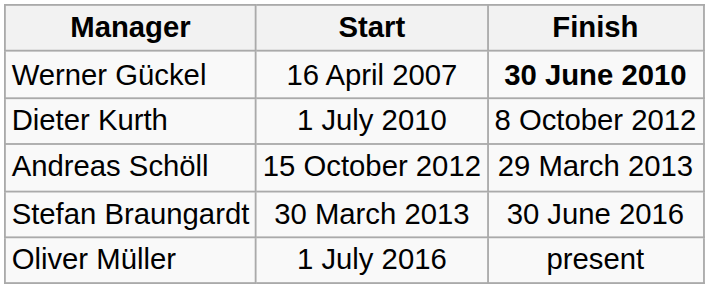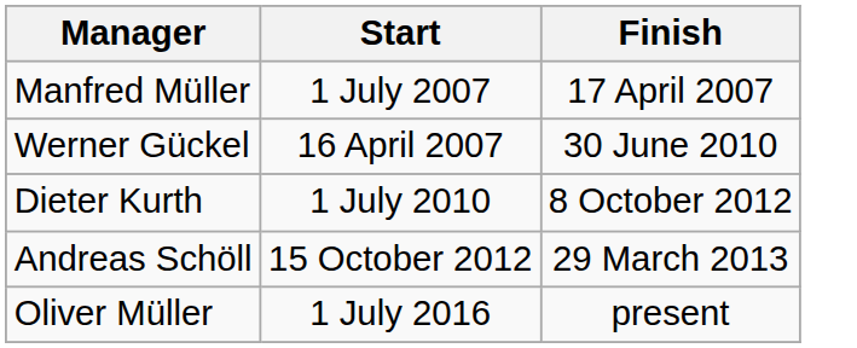+ row: Manfred Müller | 1 July 2007 | 17 April 2007
Werner Gückel | Finish: bold -> normal
- row: Stefan Braungardt | 30 March 2013 | 30 June 2016
